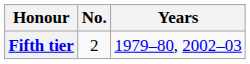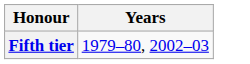- column: No. | 2
